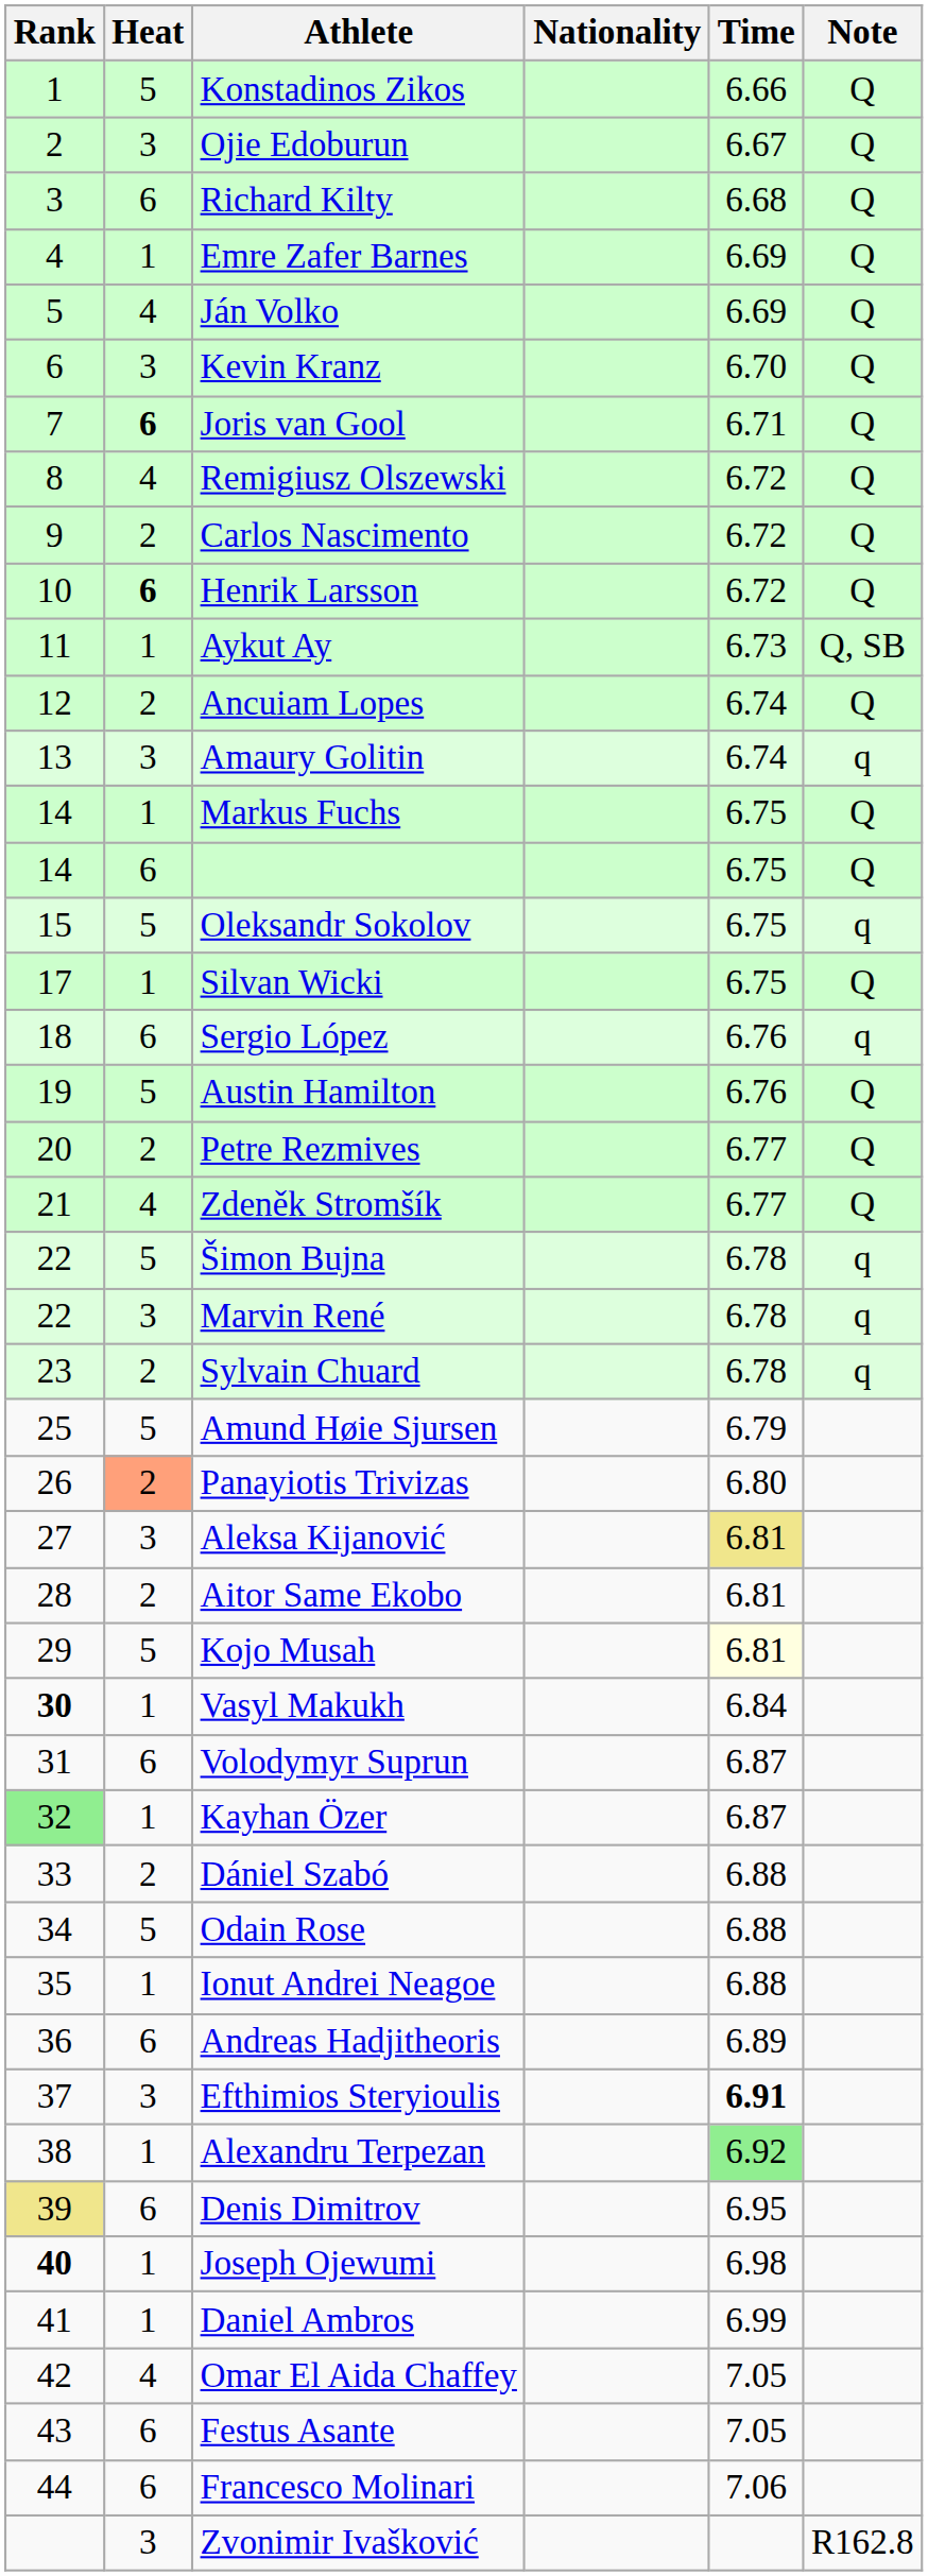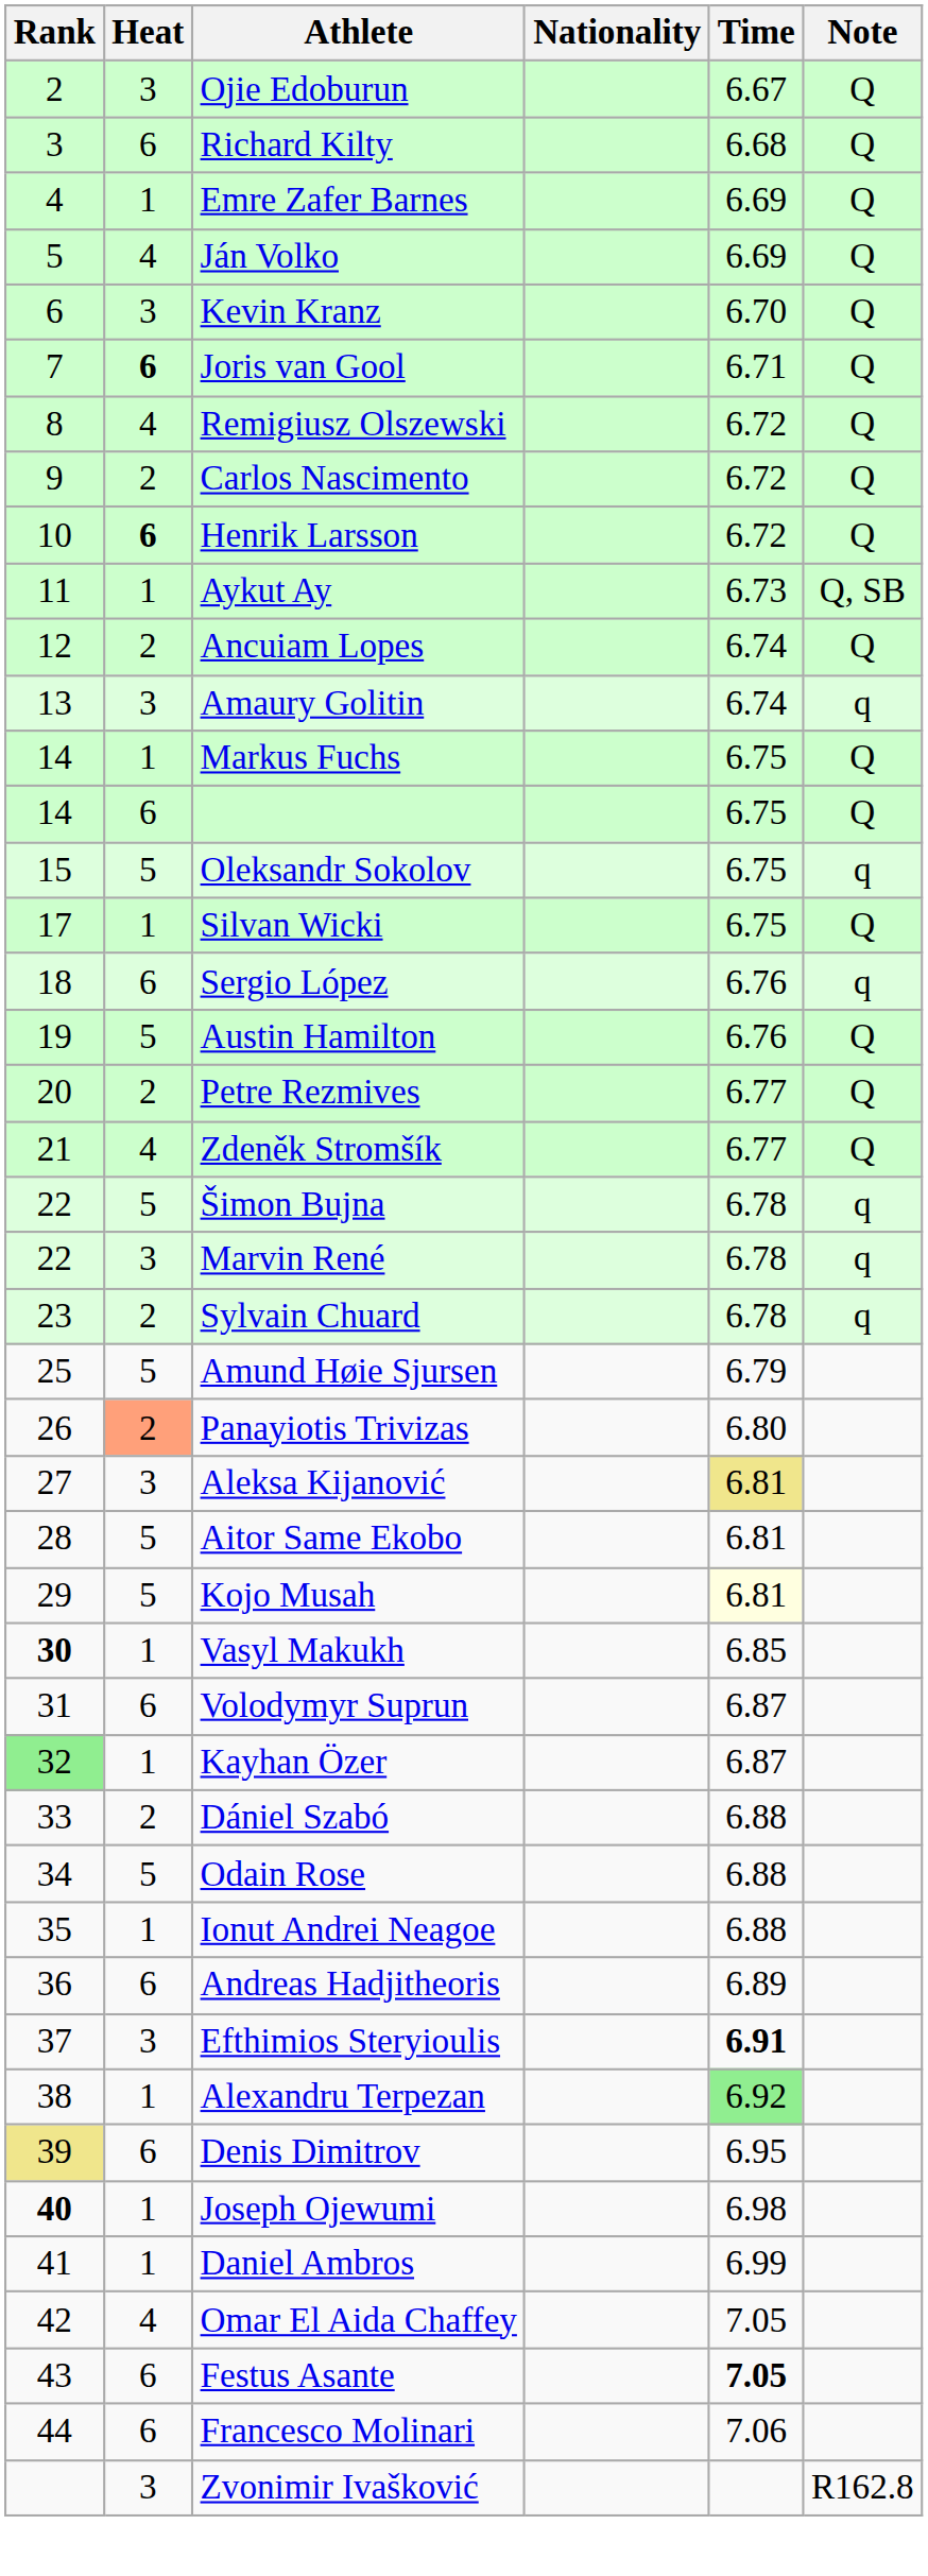- row: 1 | 5 | Konstadinos Zikos | 6.66 | Q
Aitor Same Ekobo | Heat: 2 -> 5
Vasyl Makukh | Time: 6.84 -> 6.85
Festus Asante | Time: normal -> bold
